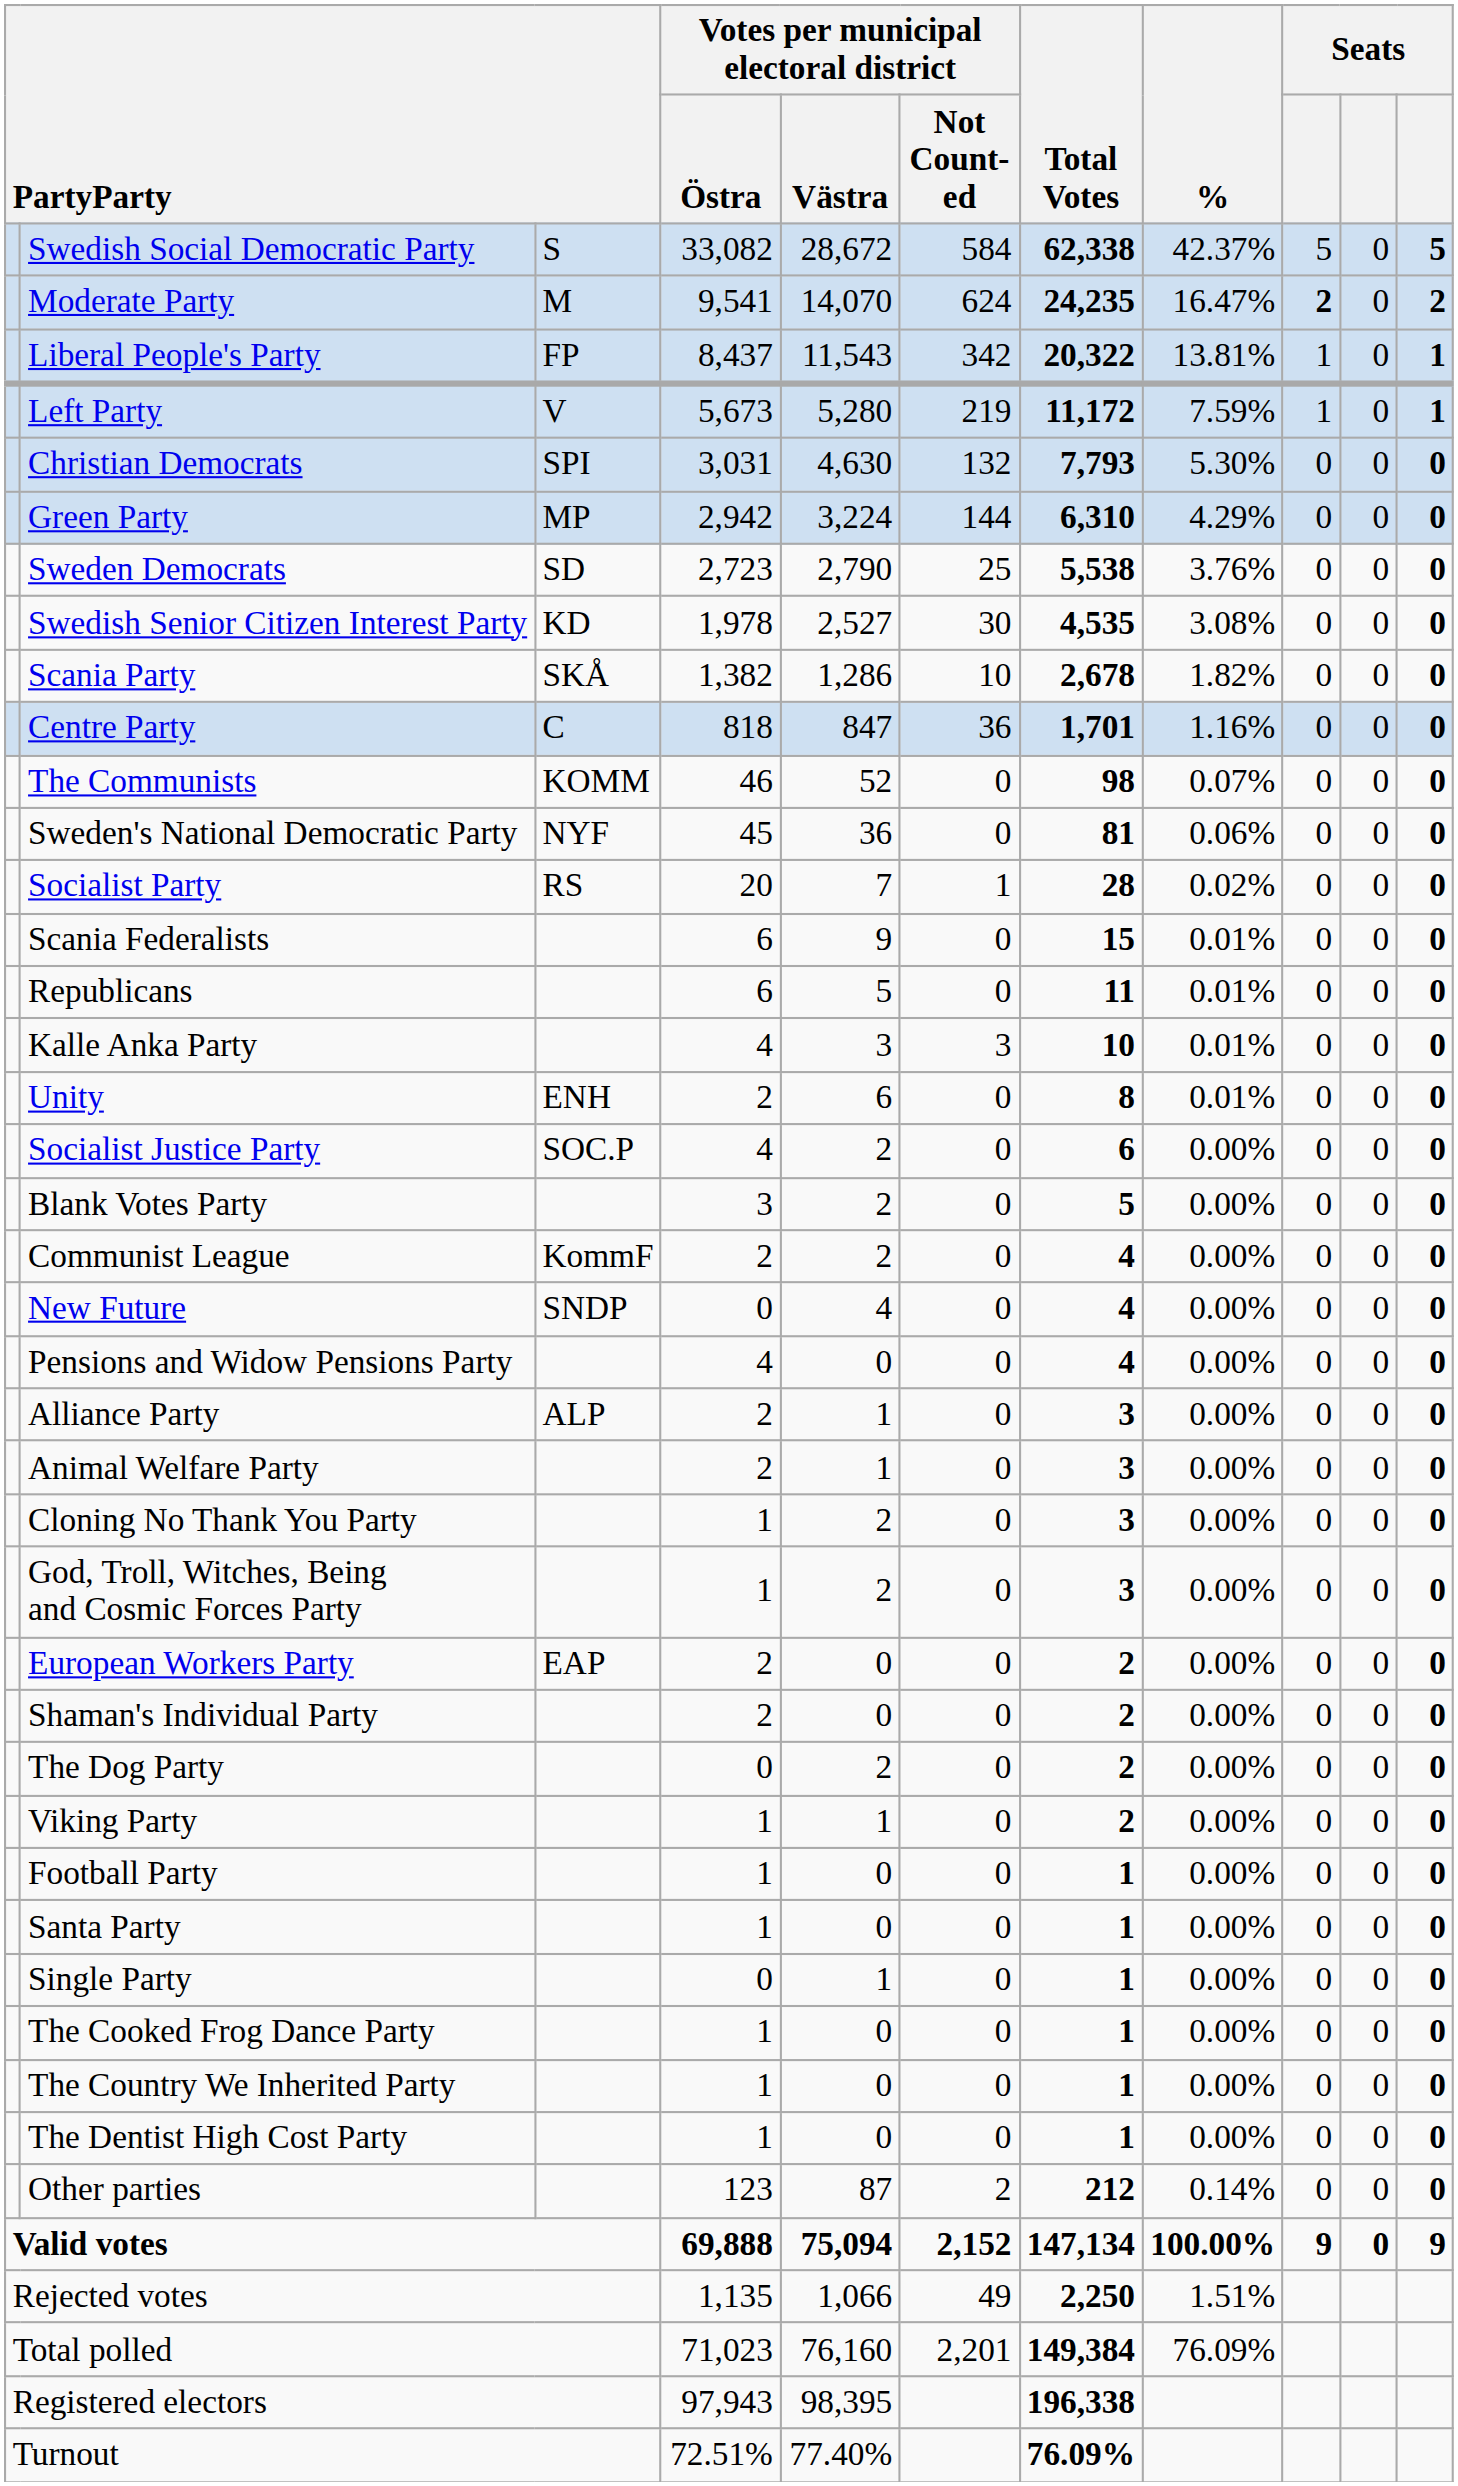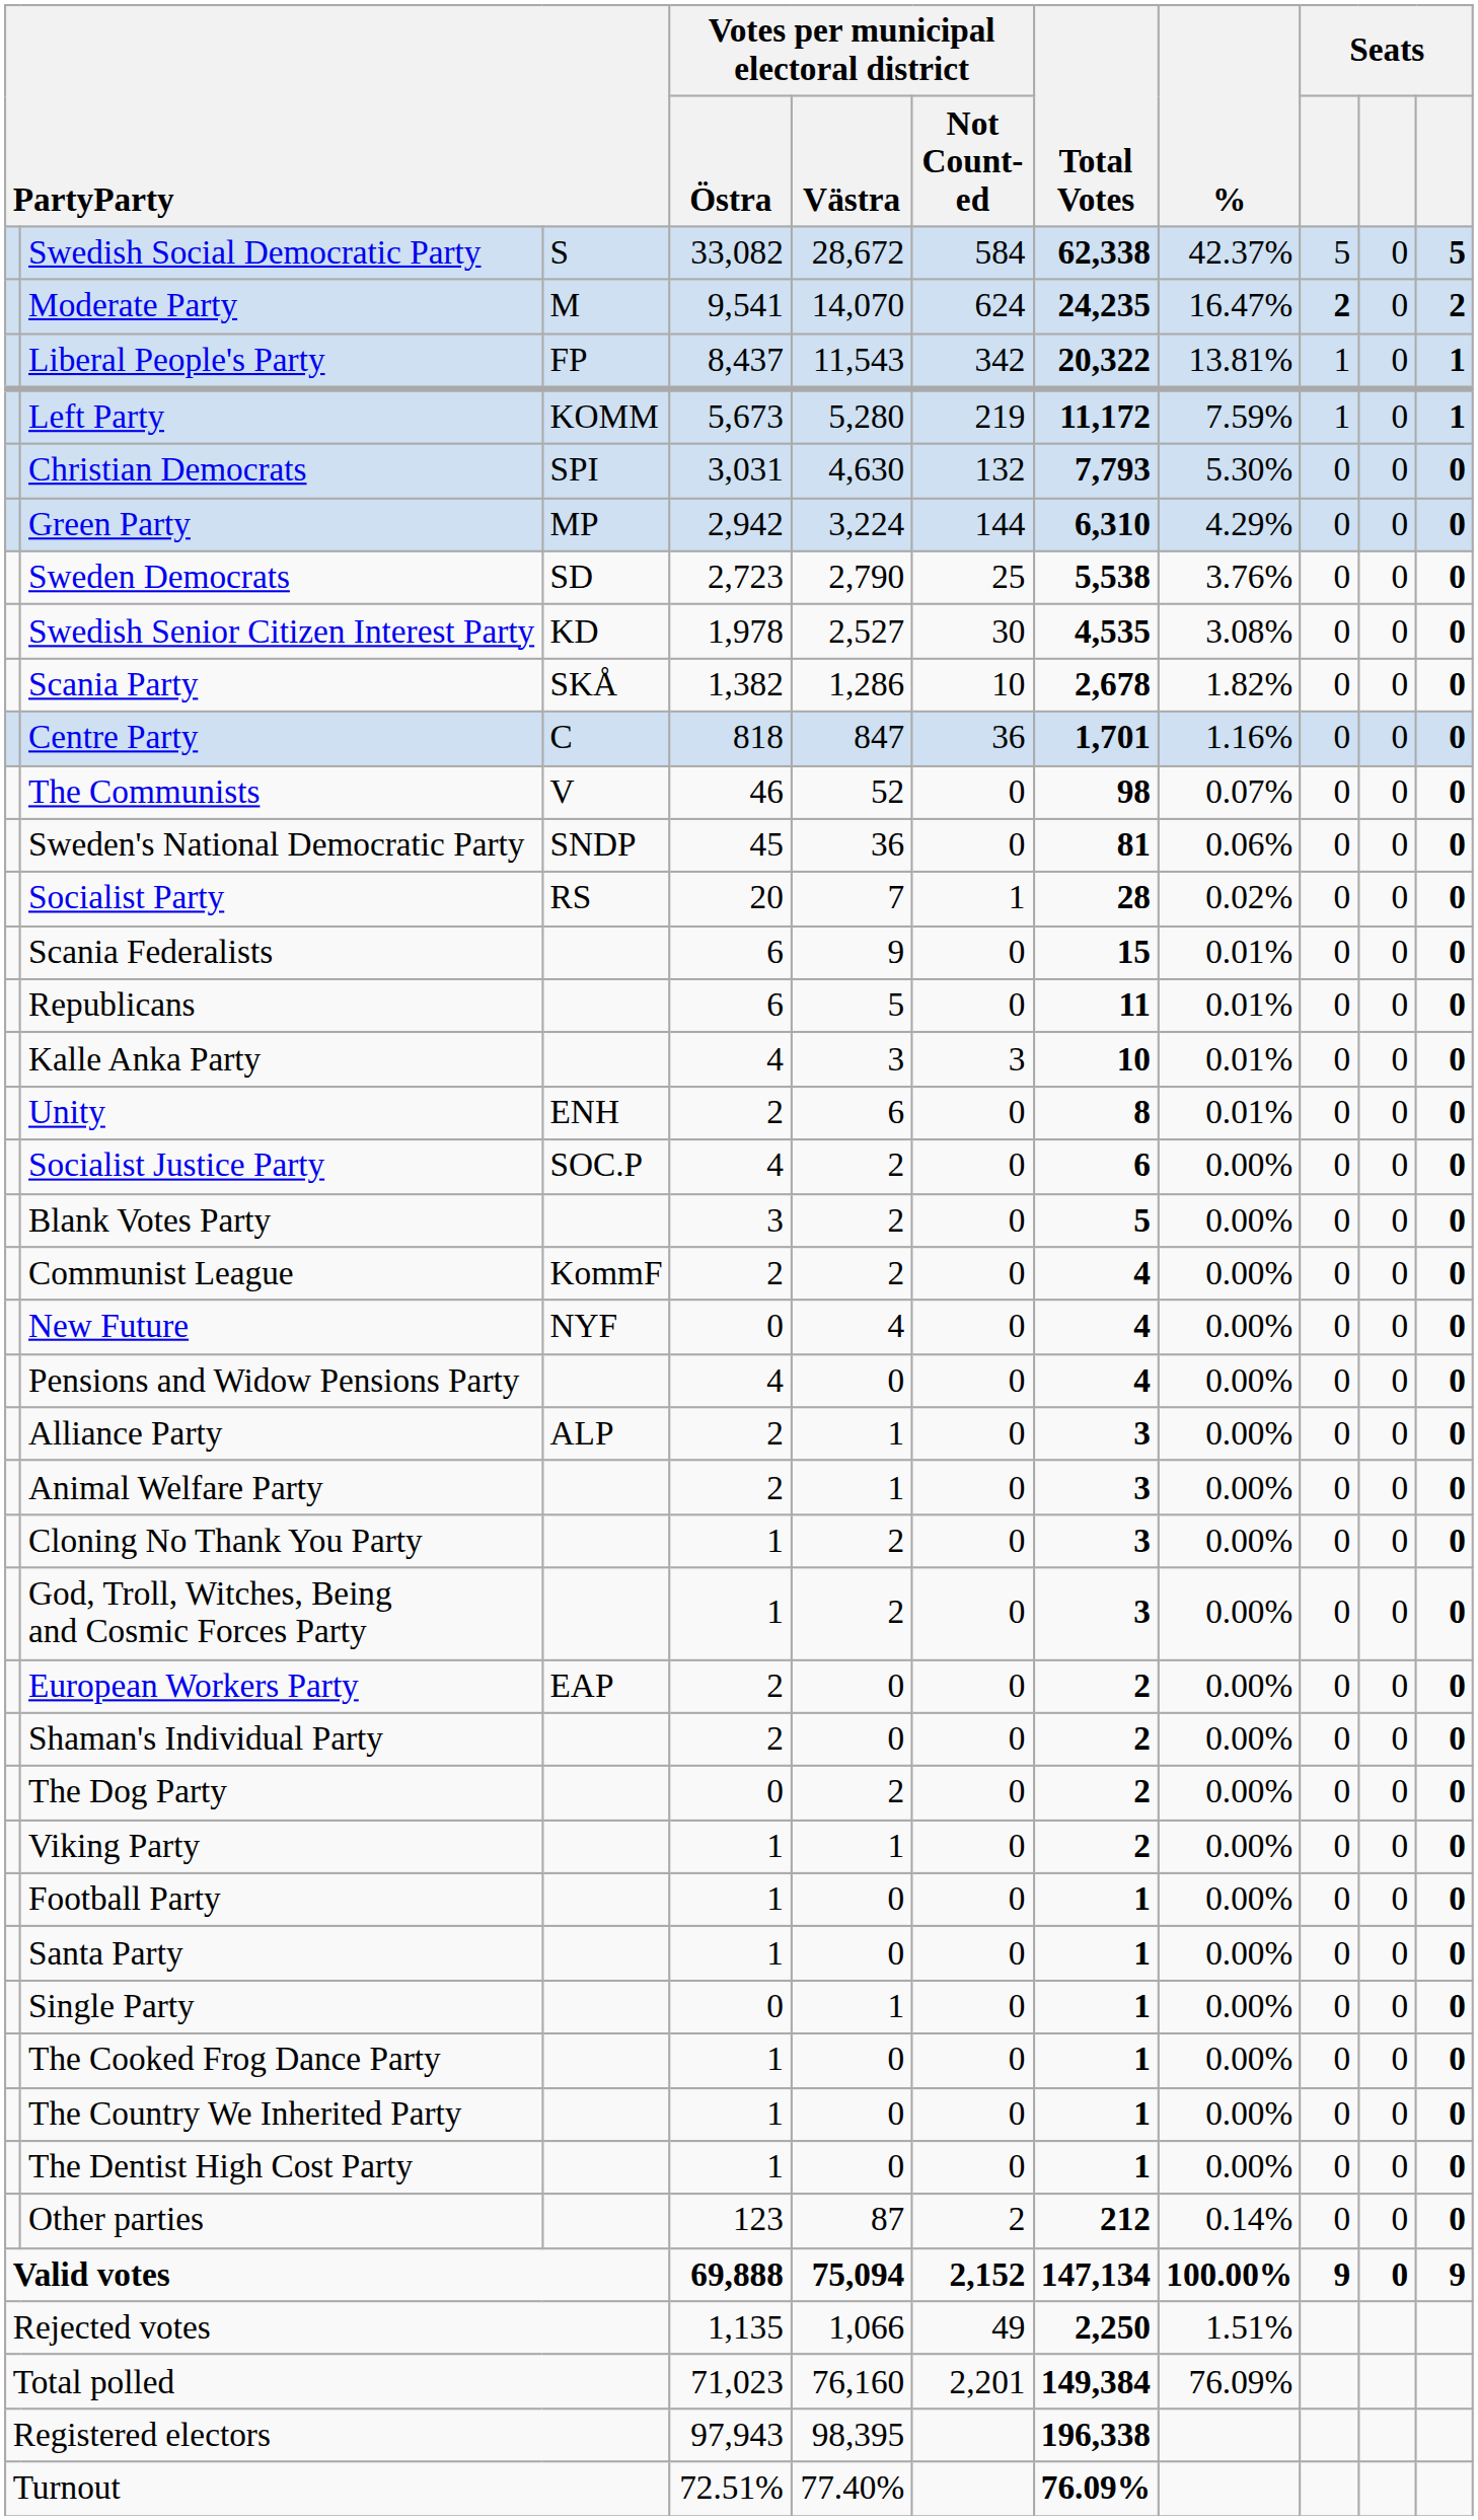Left Party | column 3: V -> KOMM
The Communists | column 3: KOMM -> V
Sweden's National Democratic Party | column 3: NYF -> SNDP
New Future | column 3: SNDP -> NYF
